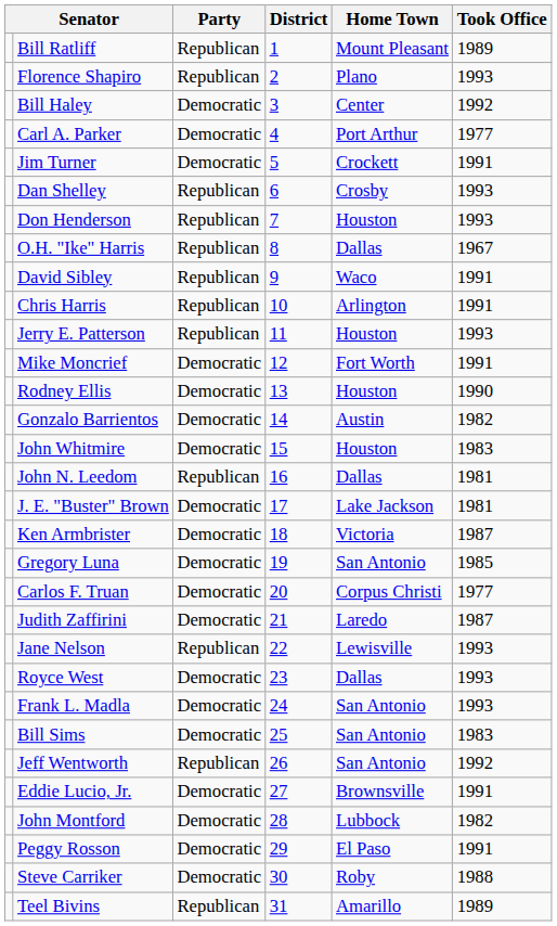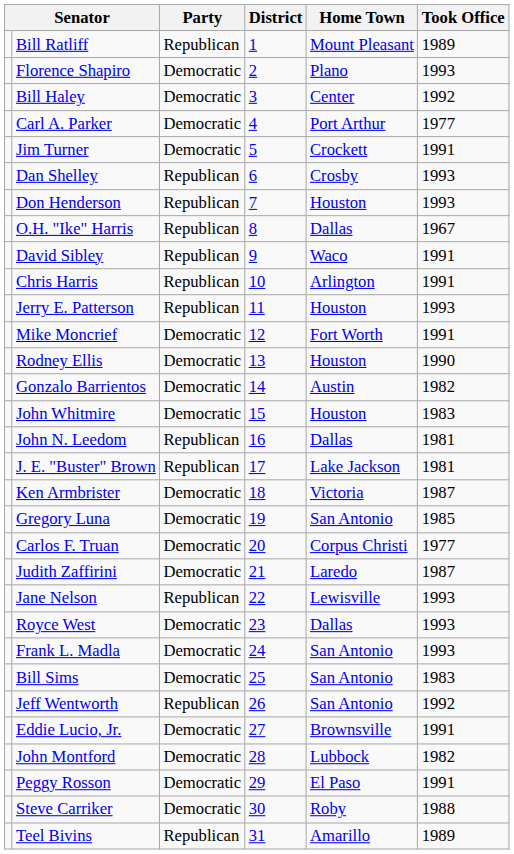Florence Shapiro | Party: Republican -> Democratic
J. E. "Buster" Brown | Party: Democratic -> Republican
